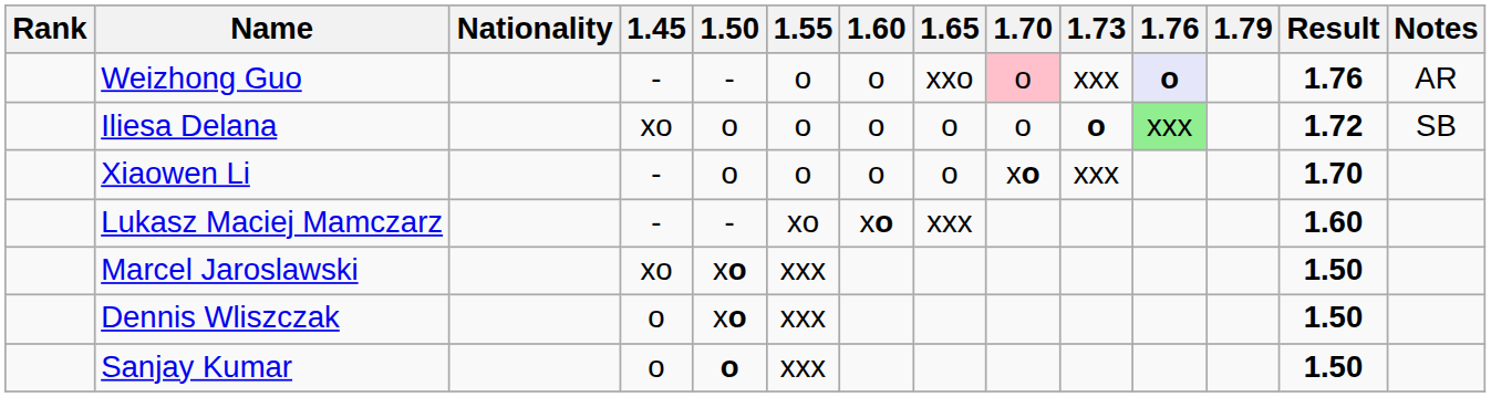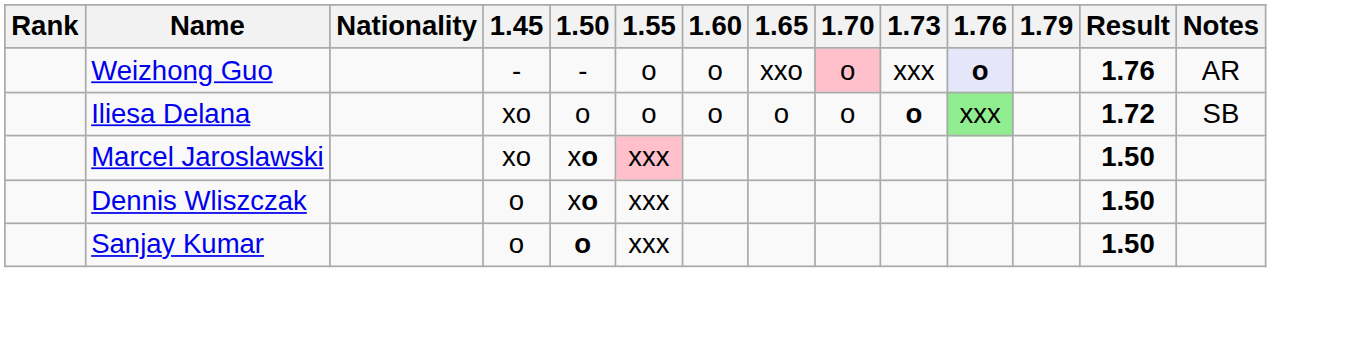- row: Xiaowen Li | - | o | o | o | o | xo | xxx | 1.70
- row: Lukasz Maciej Mamczarz | - | - | xo | xo | xxx | 1.60
Marcel Jaroslawski | 1.55: no background -> pink background
